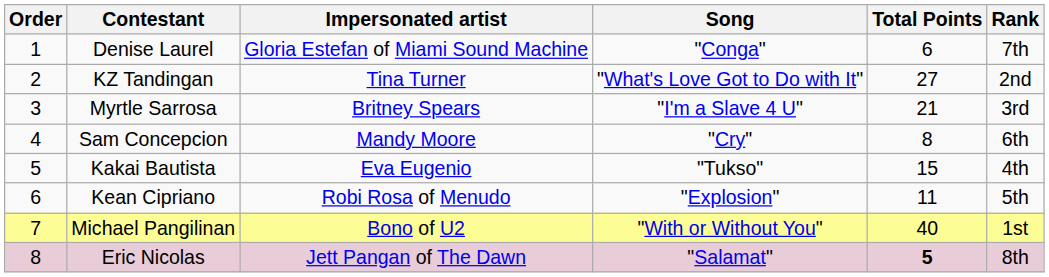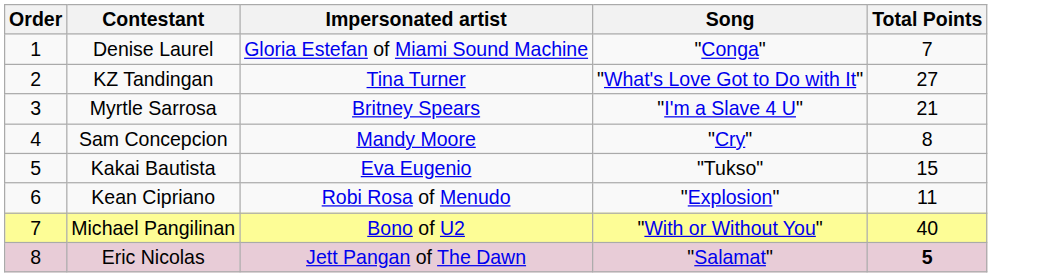- column: Rank | 7th | 2nd | 3rd | 6th | 4th | 5th | 1st | 8th
Denise Laurel | Total Points: 6 -> 7
